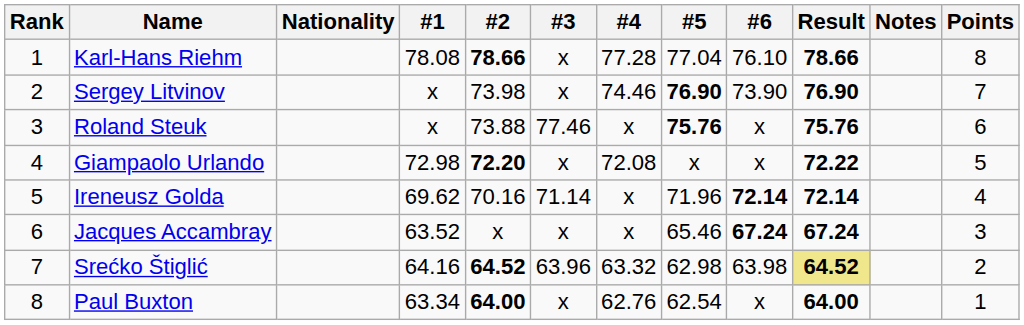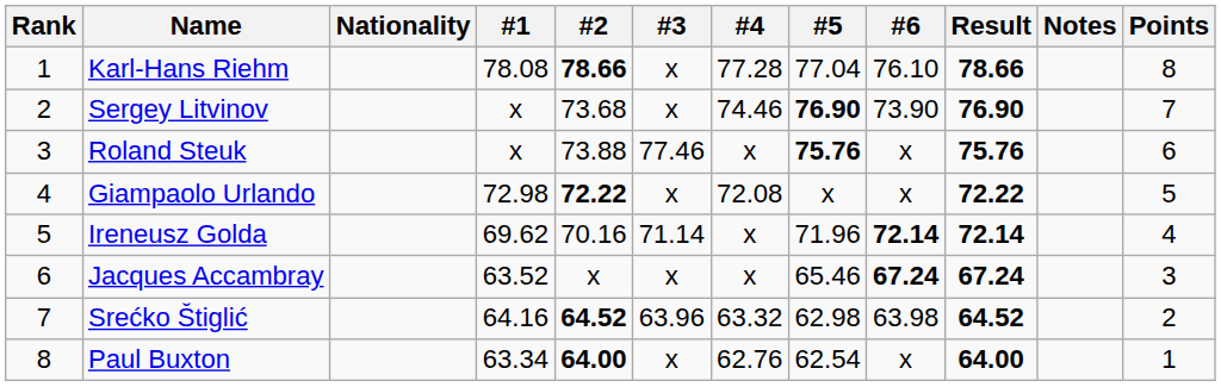Sergey Litvinov | #2: 73.98 -> 73.68
Giampaolo Urlando | #2: 72.20 -> 72.22
Srećko Štiglić | Result: khaki background -> no background
